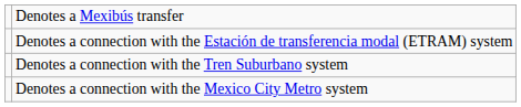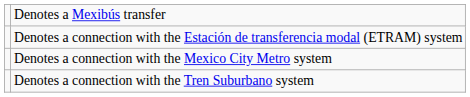rows swapped: Denotes a connection with the Mexico City Metro system <-> Denotes a connection with the Tren Suburbano system
